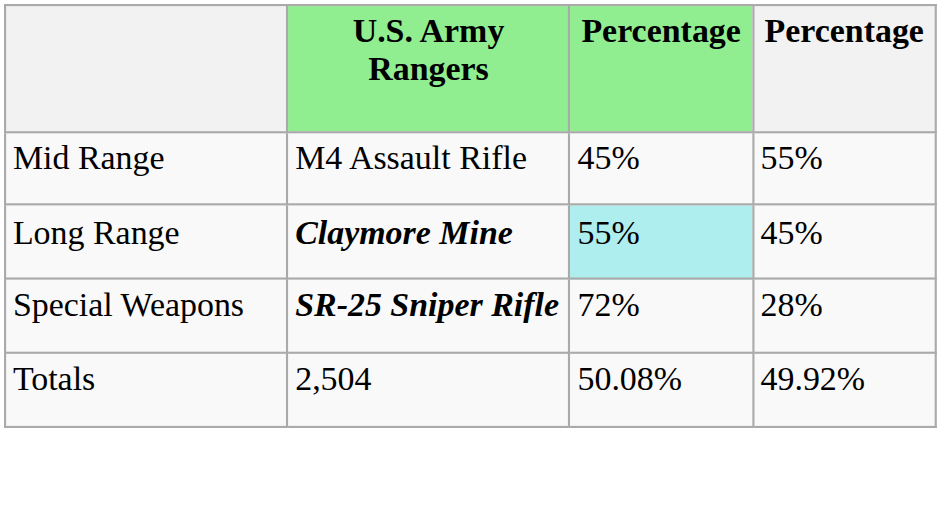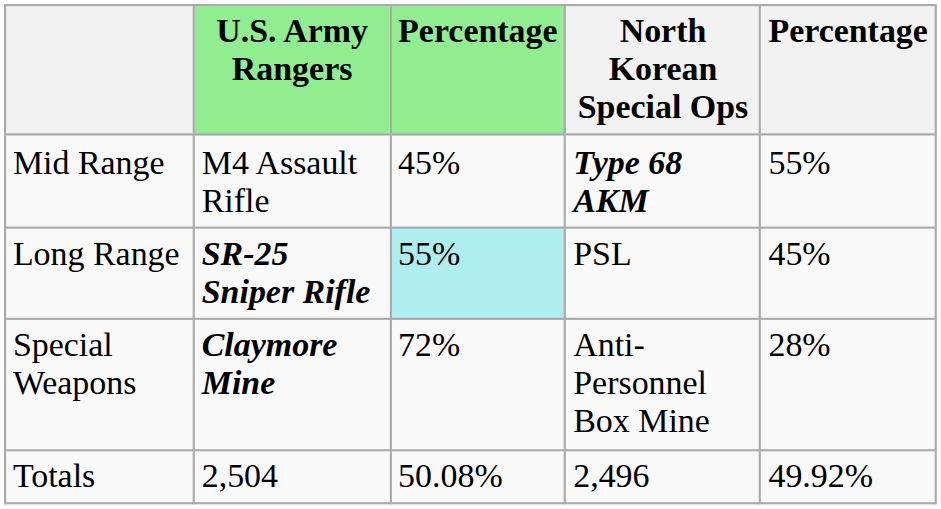+ column: North Korean Special Ops | Type 68 AKM | PSL | Anti-Personnel Box Mine | 2,496
Long Range | U.S. Army Rangers: Claymore Mine -> SR-25 Sniper Rifle
Special Weapons | U.S. Army Rangers: SR-25 Sniper Rifle -> Claymore Mine
